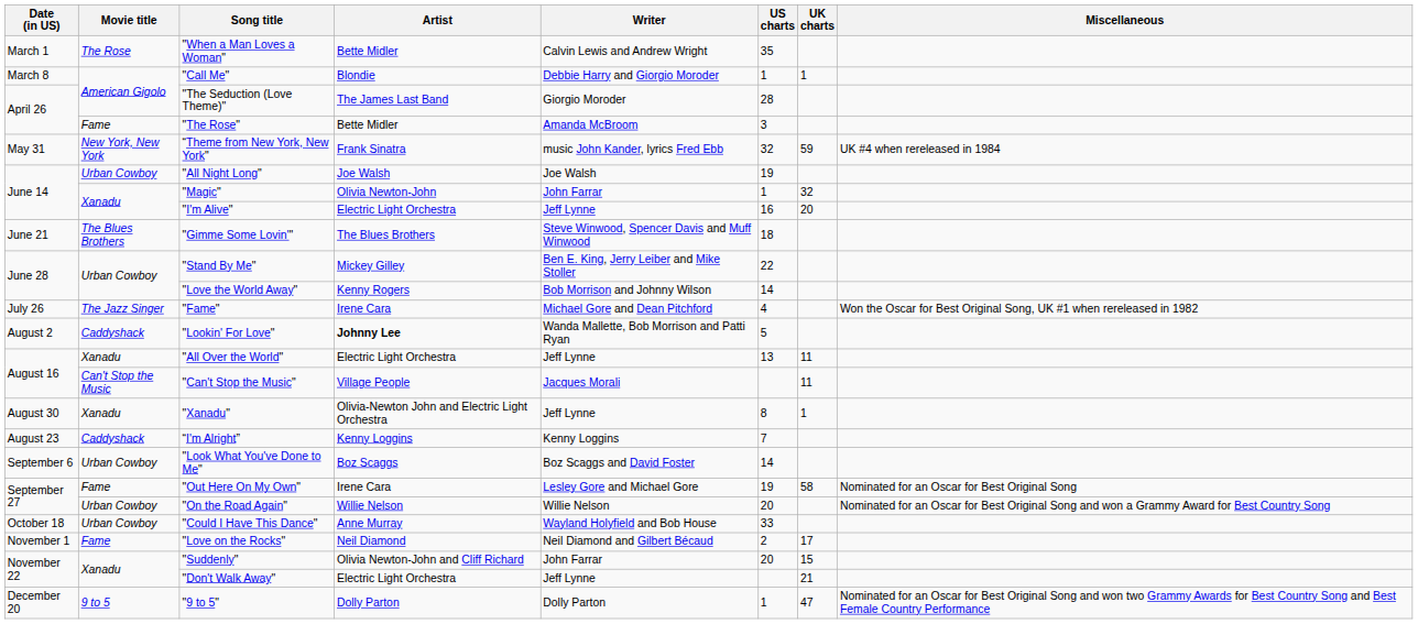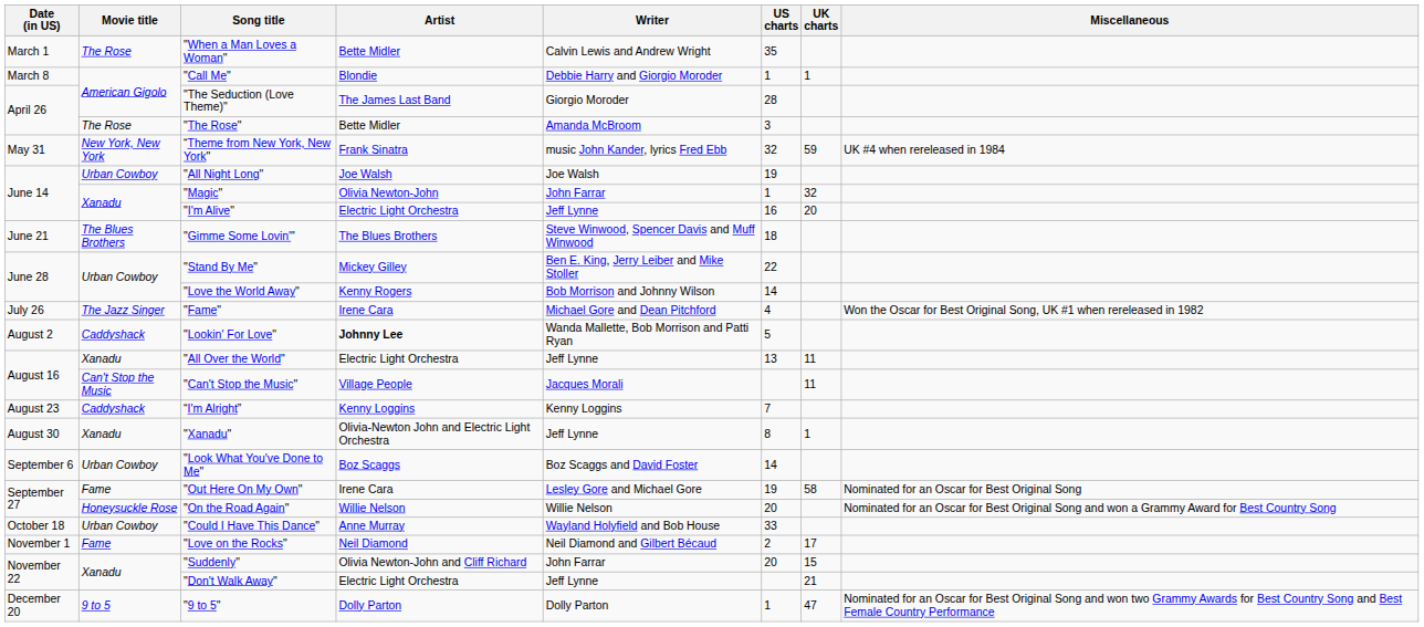"The Rose" | Movie title: Fame -> The Rose
rows swapped: “I'm Alright” <-> "Xanadu"
"On the Road Again" | Movie title: Urban Cowboy -> Honeysuckle Rose
